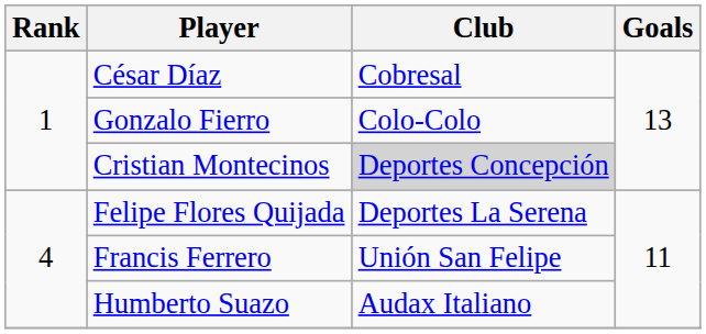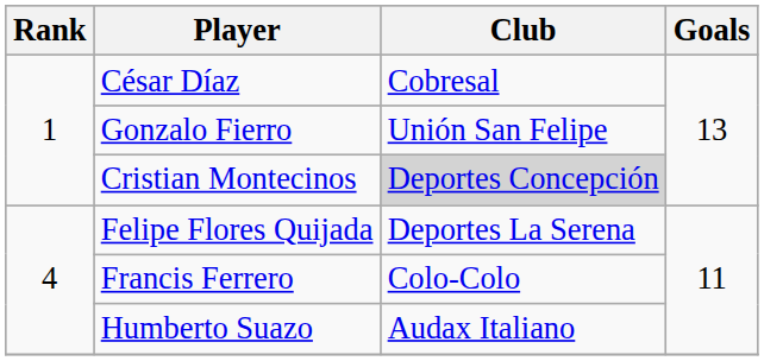Gonzalo Fierro | Club: Colo-Colo -> Unión San Felipe
Francis Ferrero | Club: Unión San Felipe -> Colo-Colo
